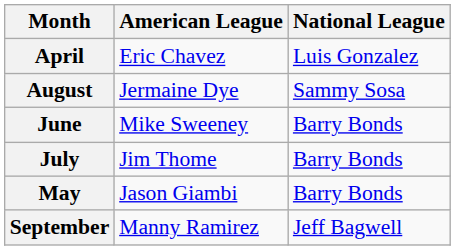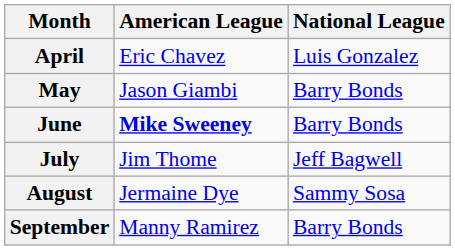rows swapped: May <-> August
June | American League: normal -> bold
July | National League: Barry Bonds -> Jeff Bagwell
September | National League: Jeff Bagwell -> Barry Bonds
